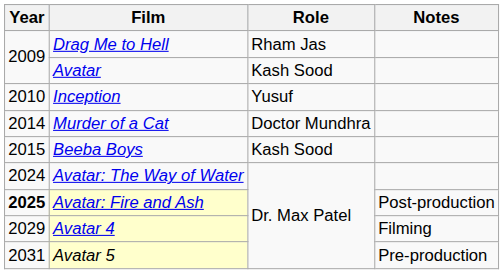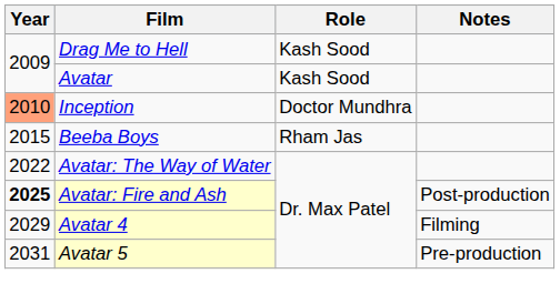Drag Me to Hell | Role: Rham Jas -> Kash Sood
Inception | Year: no background -> lightsalmon background
Inception | Role: Yusuf -> Doctor Mundhra
- row: 2014 | Murder of a Cat | Doctor Mundhra
Beeba Boys | Role: Kash Sood -> Rham Jas
Avatar: The Way of Water | Year: 2024 -> 2022
